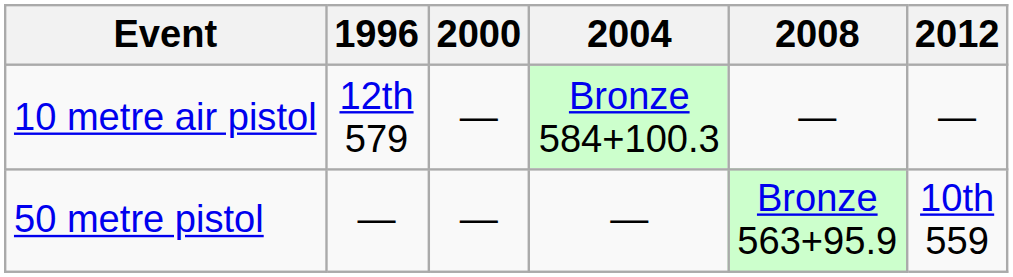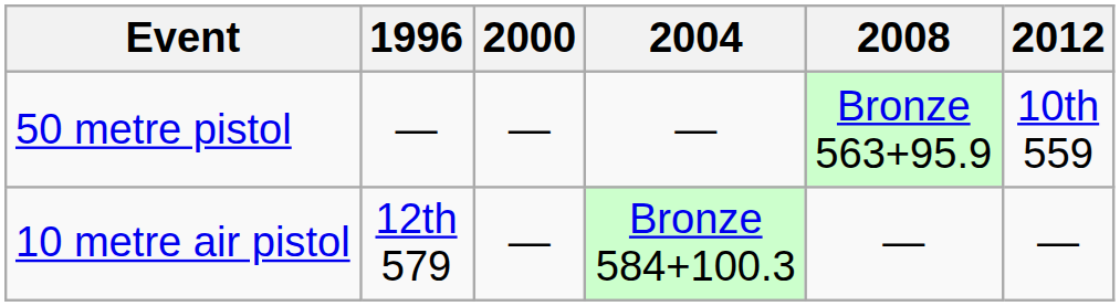rows swapped: 50 metre pistol <-> 10 metre air pistol
